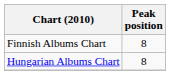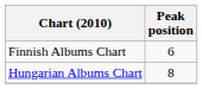Finnish Albums Chart | Peak position: 8 -> 6
